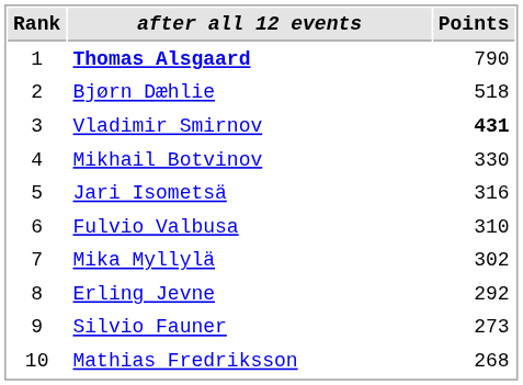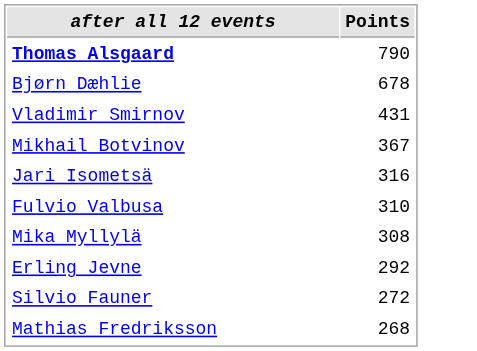- column: Rank | 1 | 2 | 3 | 4 | 5 | 6 | 7 | 8 | 9 | 10
Bjørn Dæhlie | Points: 518 -> 678
Vladimir Smirnov | Points: bold -> normal
Mikhail Botvinov | Points: 330 -> 367
Mika Myllylä | Points: 302 -> 308
Silvio Fauner | Points: 273 -> 272
